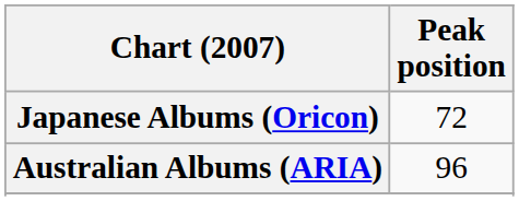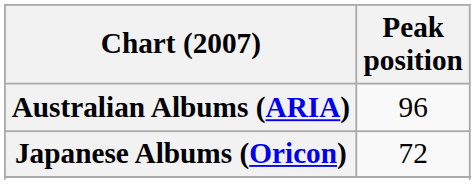rows swapped: Australian Albums (ARIA) <-> Japanese Albums (Oricon)
